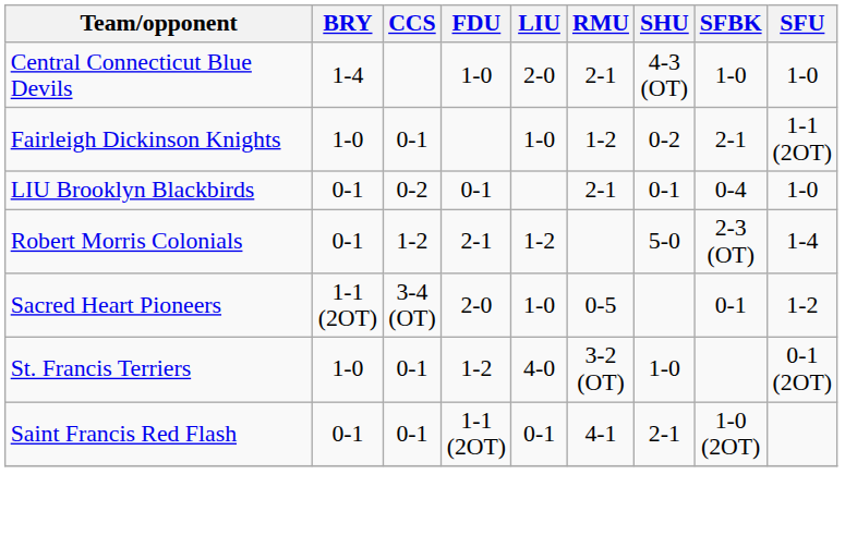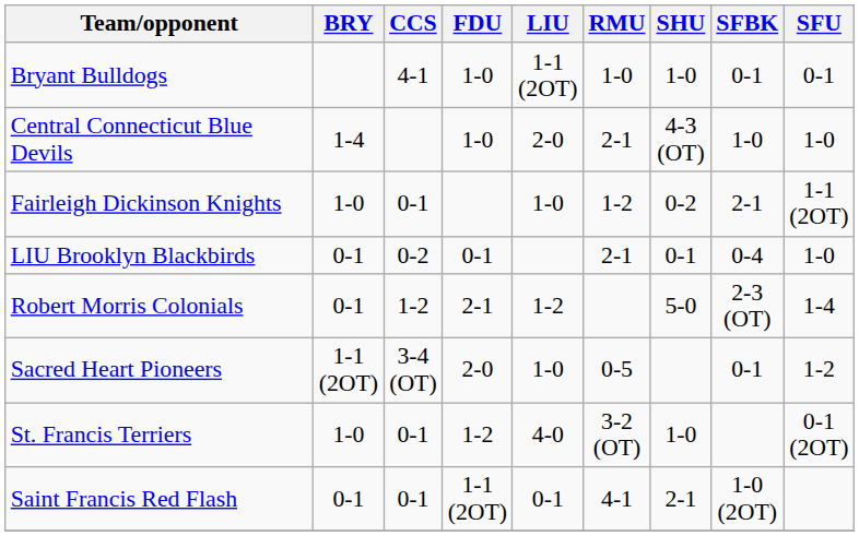+ row: Bryant Bulldogs | 4-1 | 1-0 | 1-1 (2OT) | 1-0 | 1-0 | 0-1 | 0-1
